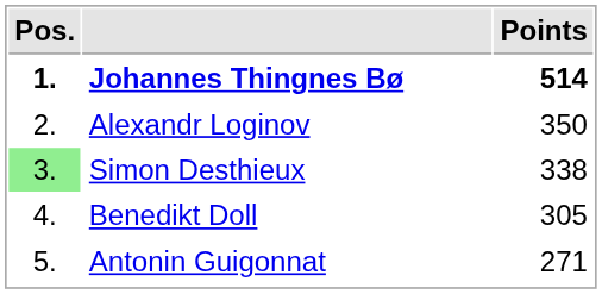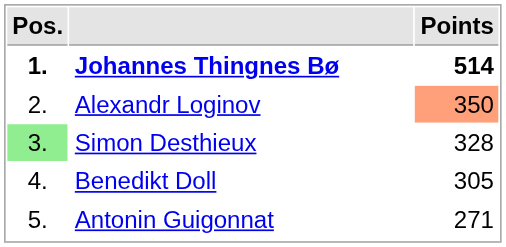Alexandr Loginov | Points: no background -> lightsalmon background
Simon Desthieux | Points: 338 -> 328
